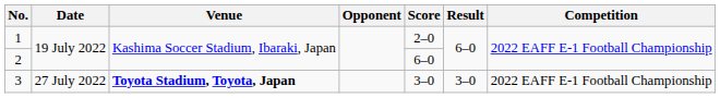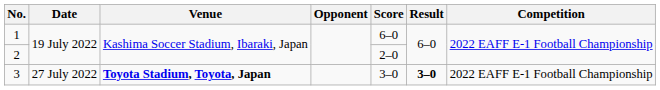1 | Score: 2–0 -> 6–0
2 | Score: 6–0 -> 2–0
3 | Result: normal -> bold
